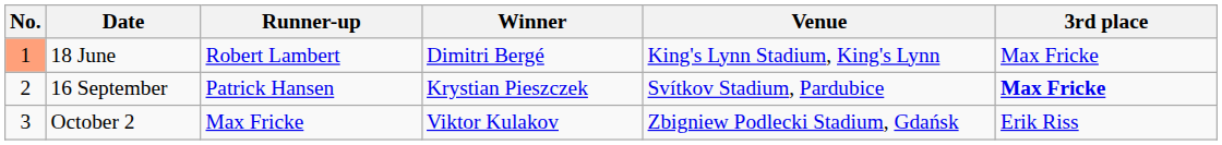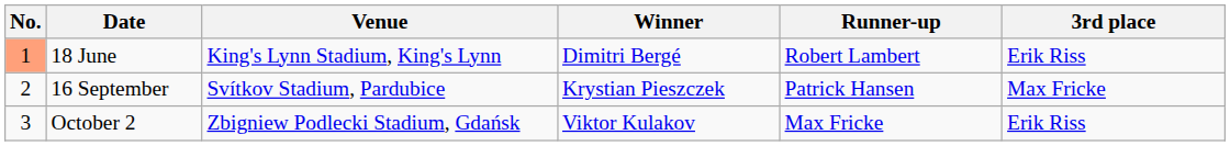columns swapped: Venue <-> Runner-up
18 June | 3rd place: Max Fricke -> Erik Riss
16 September | 3rd place: bold -> normal
